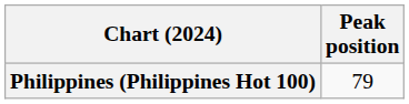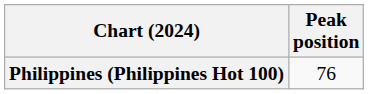Philippines (Philippines Hot 100) | Peak position: 79 -> 76
